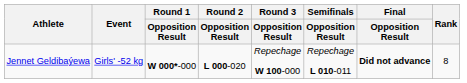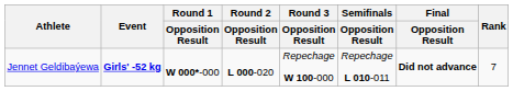Jennet Geldibaýewa | Event: normal -> bold
Jennet Geldibaýewa | Rank: 8 -> 7
